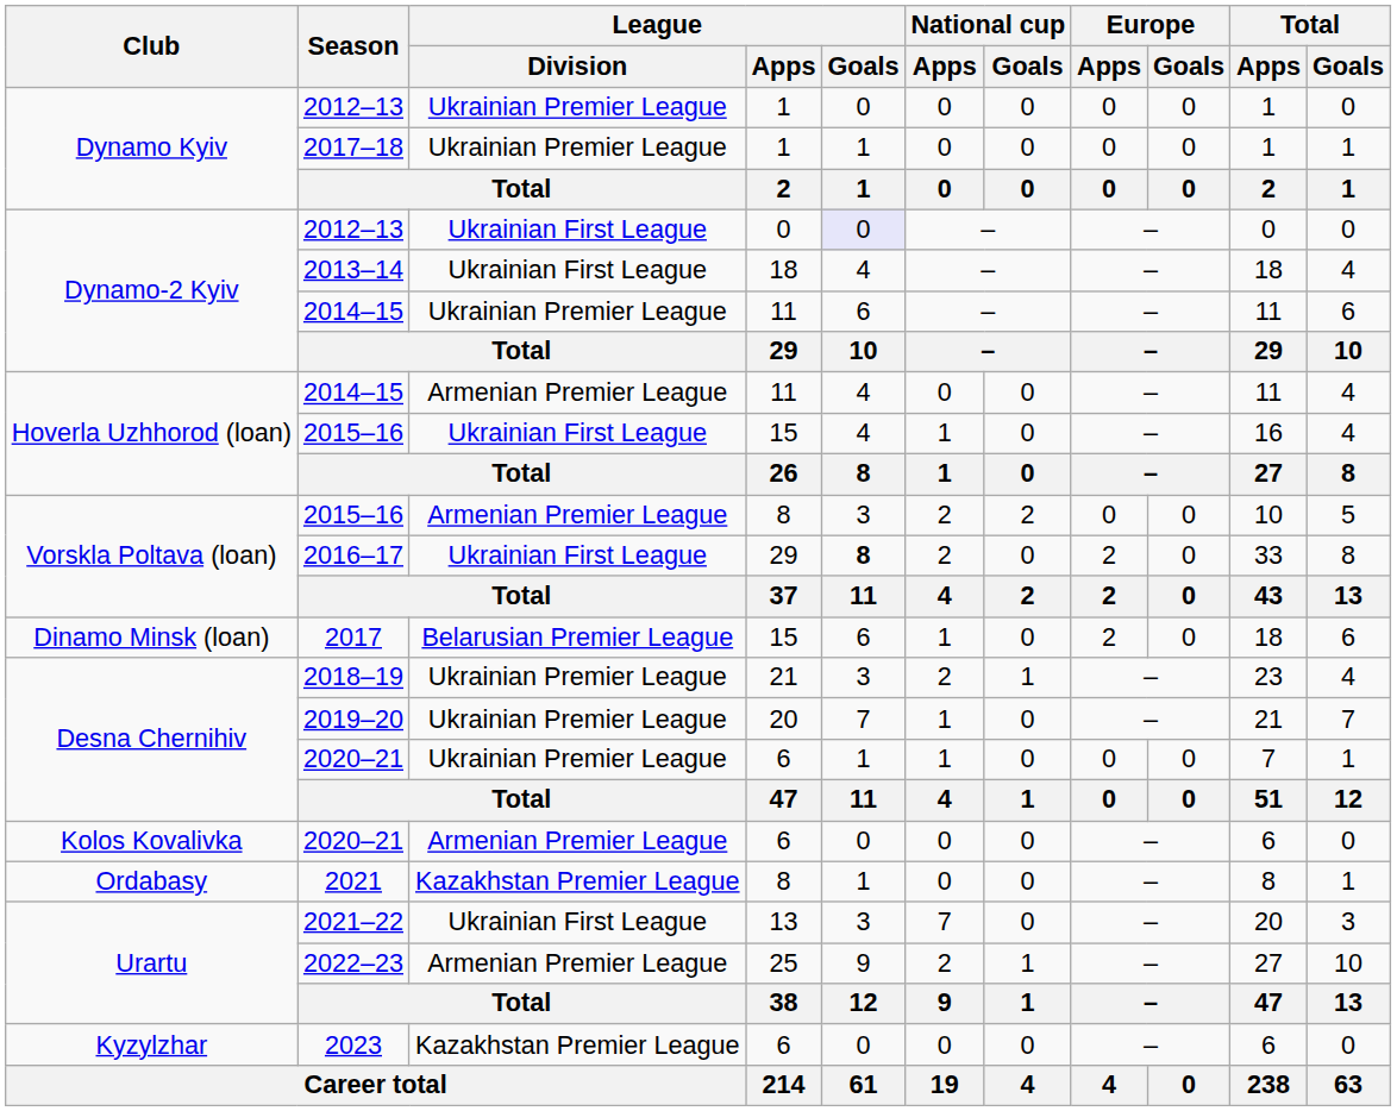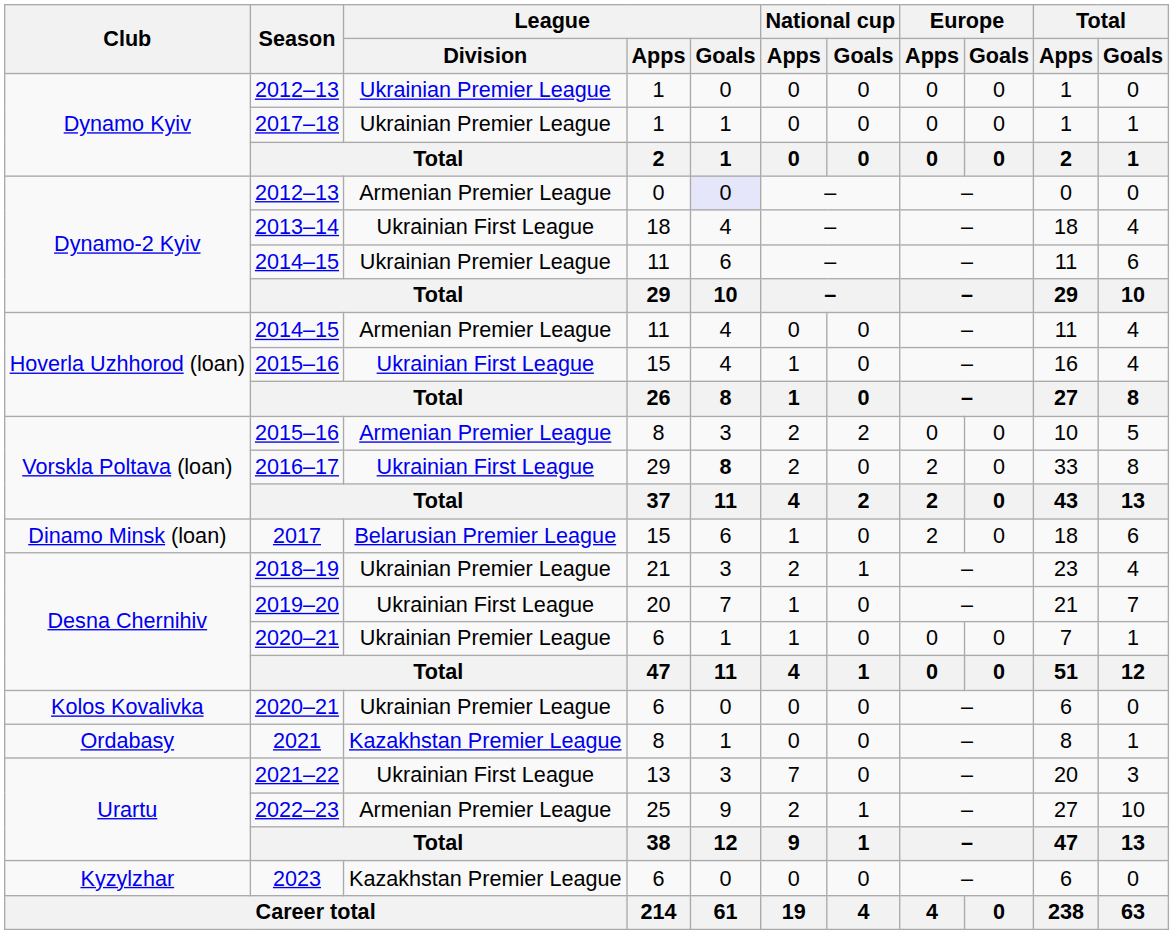Dynamo-2 Kyiv / 2012–13 | League / Division: Ukrainian First League -> Armenian Premier League
2019–20 | League / Division: Ukrainian Premier League -> Ukrainian First League
Kolos Kovalivka / 2020–21 | League / Division: Armenian Premier League -> Ukrainian Premier League
